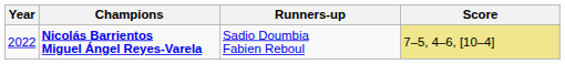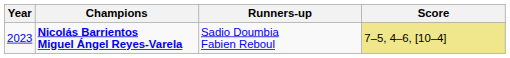Nicolás Barrientos Miguel Ángel Reyes-Varela | Year: 2022 -> 2023
